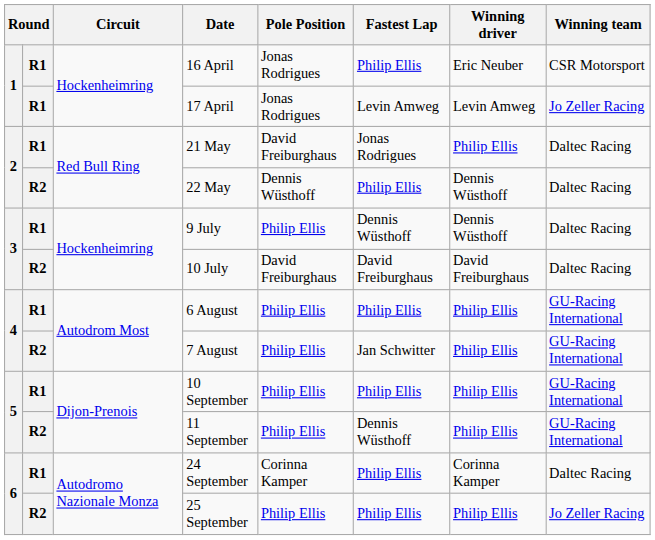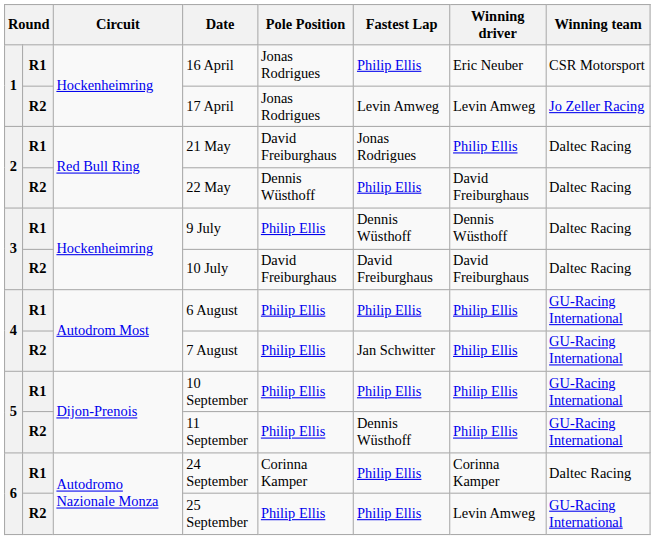17 April | column 2: R1 -> R2
22 May | Winning driver: Dennis Wüsthoff -> David Freiburghaus
25 September | Winning driver: Philip Ellis -> Levin Amweg
25 September | Winning team: Jo Zeller Racing -> GU-Racing International
